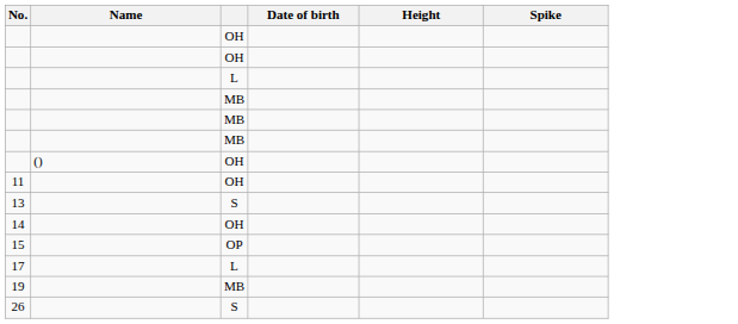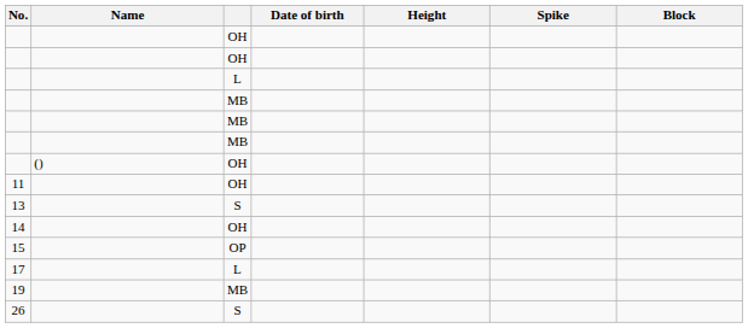+ column: Block
